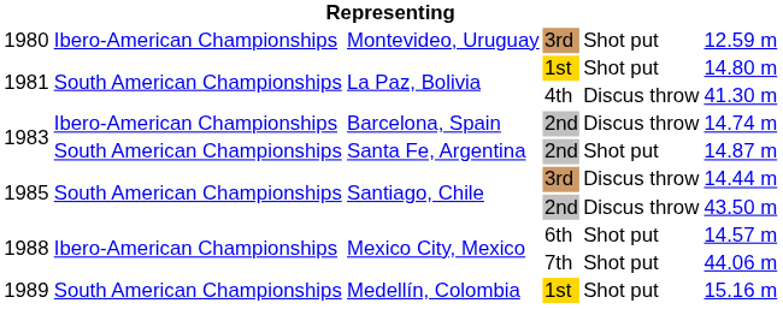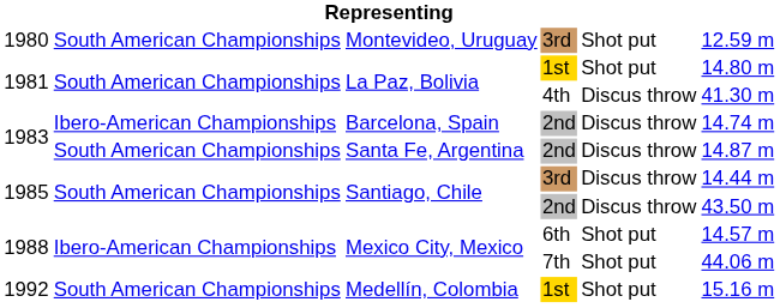Montevideo, Uruguay | column 2: Ibero-American Championships -> South American Championships
Santa Fe, Argentina | column 5: Shot put -> Discus throw
Medellín, Colombia | column 1: 1989 -> 1992
